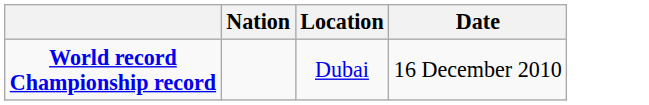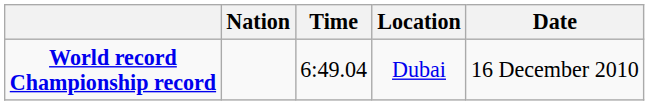+ column: Time | 6:49.04
